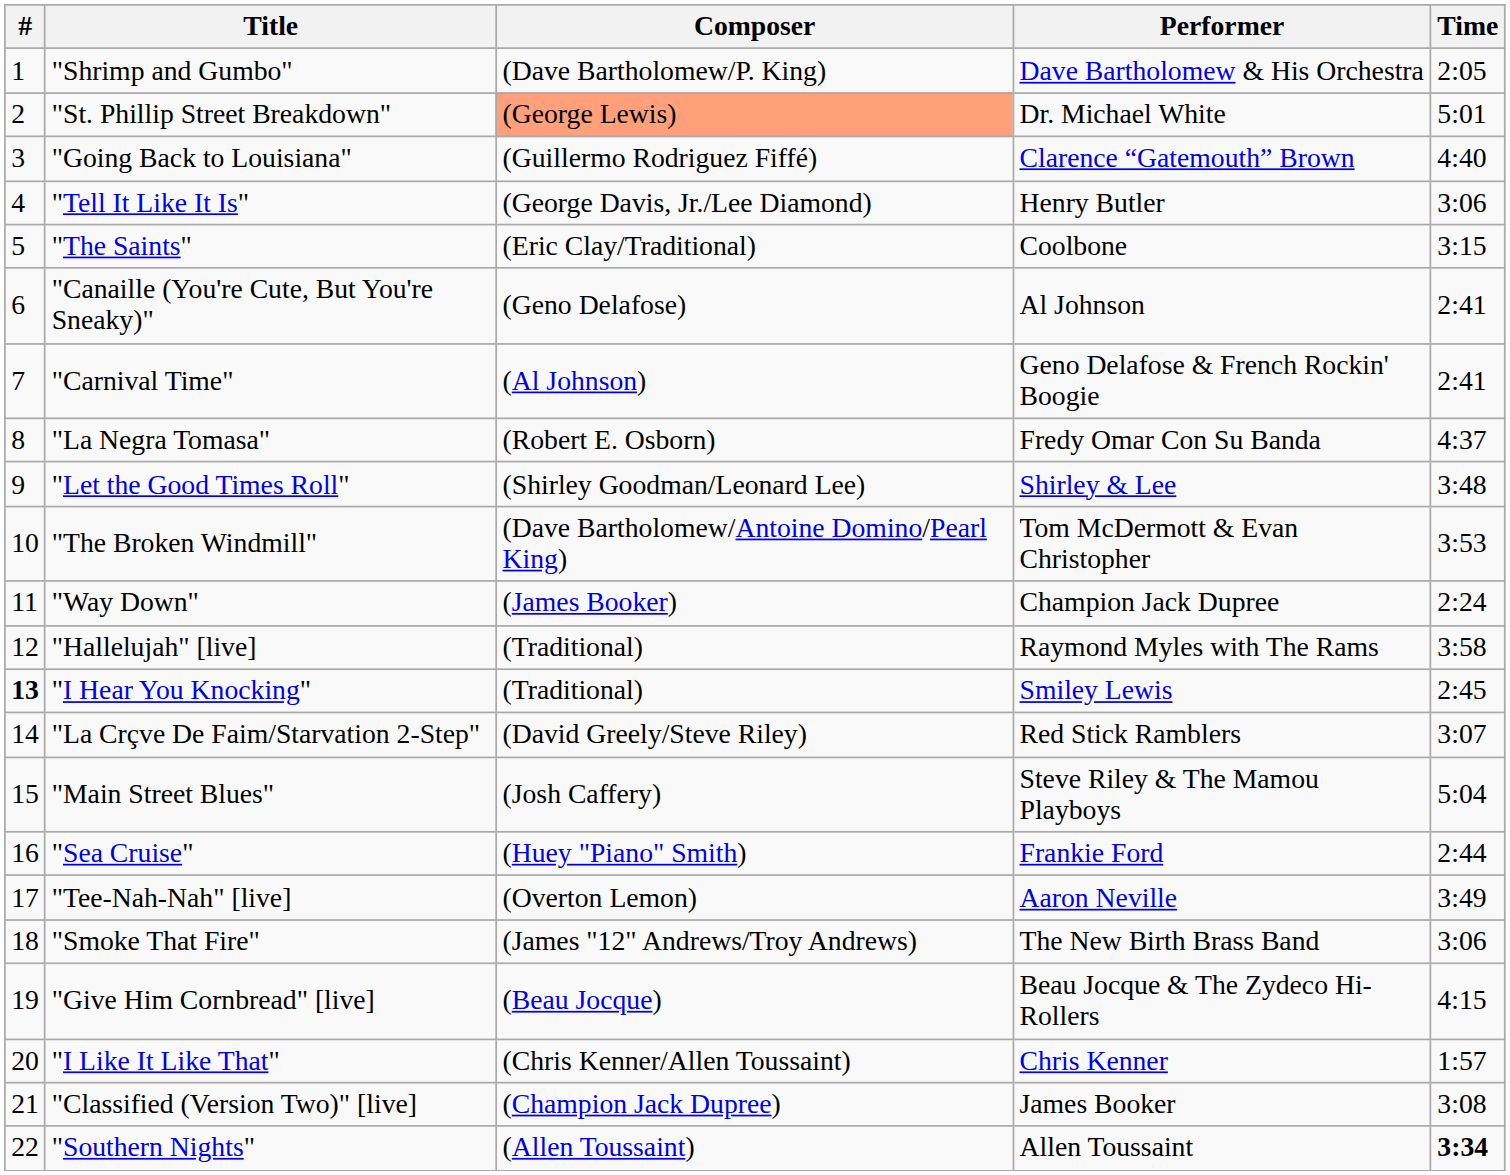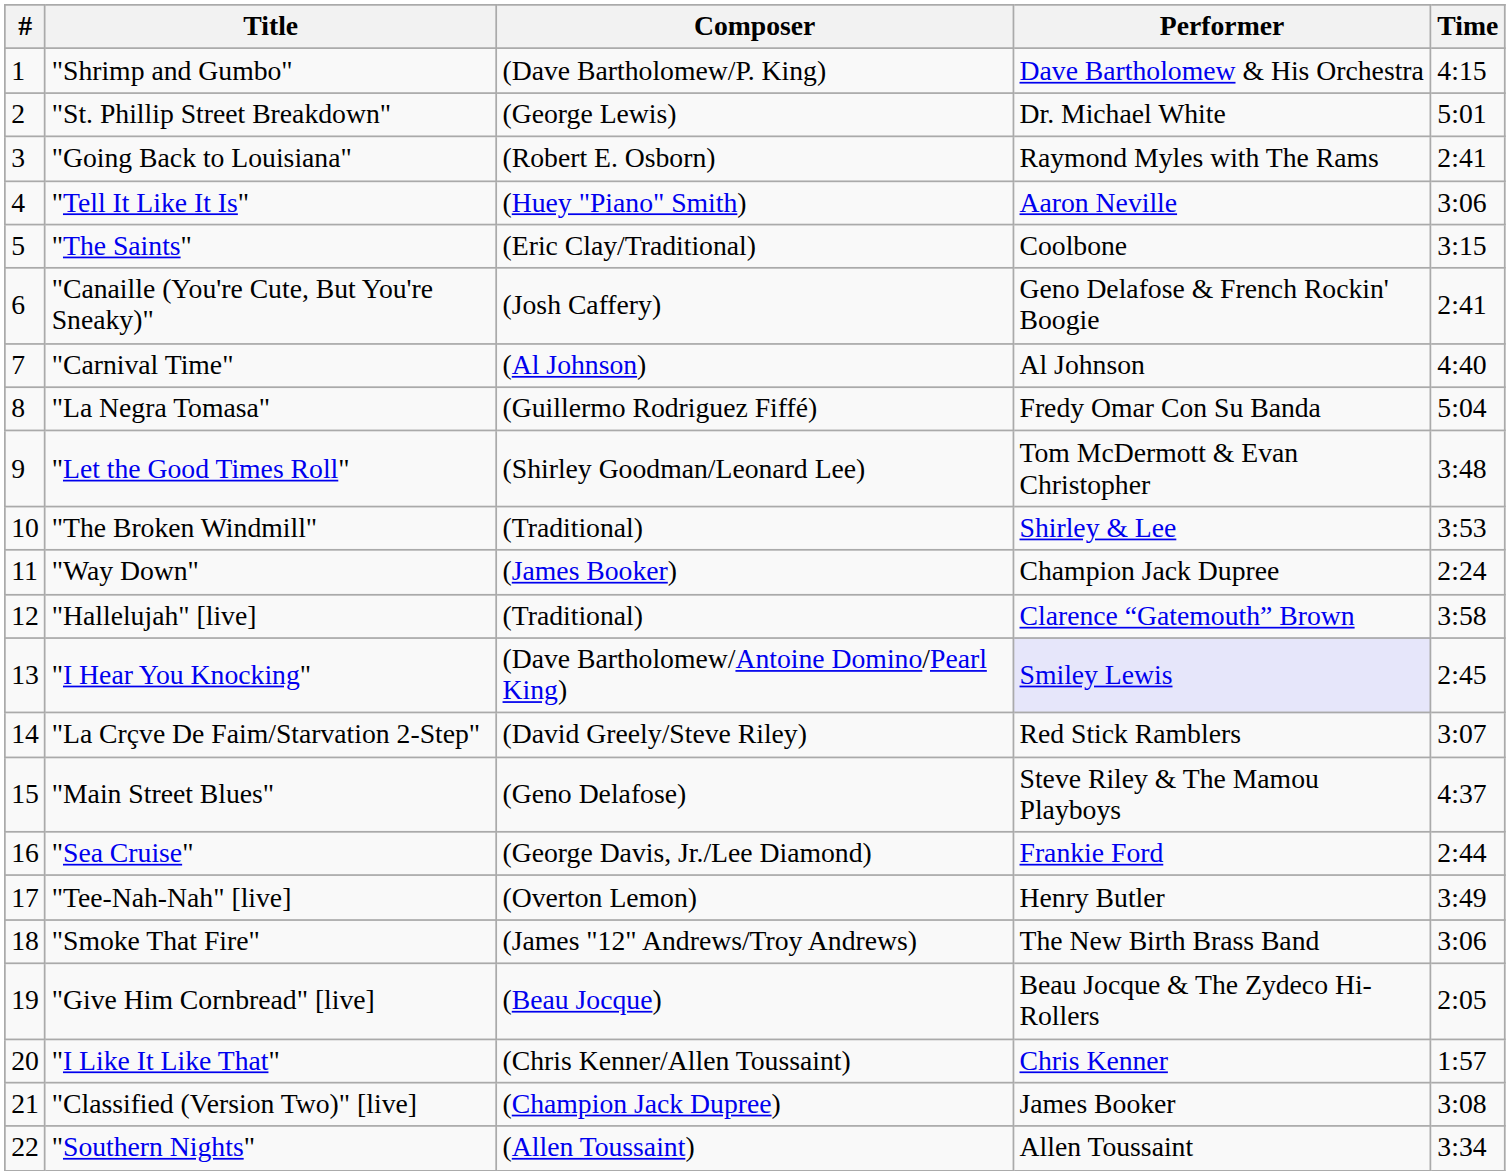"Shrimp and Gumbo" | Time: 2:05 -> 4:15
"St. Phillip Street Breakdown" | Composer: lightsalmon background -> no background
"Going Back to Louisiana" | Composer: (Guillermo Rodriguez Fiffé) -> (Robert E. Osborn)
"Going Back to Louisiana" | Performer: Clarence “Gatemouth” Brown -> Raymond Myles with The Rams
"Going Back to Louisiana" | Time: 4:40 -> 2:41
"Tell It Like It Is" | Composer: (George Davis, Jr./Lee Diamond) -> (Huey "Piano" Smith)
"Tell It Like It Is" | Performer: Henry Butler -> Aaron Neville
"Canaille (You're Cute, But You're Sneaky)" | Composer: (Geno Delafose) -> (Josh Caffery)
"Canaille (You're Cute, But You're Sneaky)" | Performer: Al Johnson -> Geno Delafose & French Rockin' Boogie
"Carnival Time" | Performer: Geno Delafose & French Rockin' Boogie -> Al Johnson
"Carnival Time" | Time: 2:41 -> 4:40
"La Negra Tomasa" | Composer: (Robert E. Osborn) -> (Guillermo Rodriguez Fiffé)
"La Negra Tomasa" | Time: 4:37 -> 5:04
"Let the Good Times Roll" | Performer: Shirley & Lee -> Tom McDermott & Evan Christopher
"The Broken Windmill" | Composer: (Dave Bartholomew/Antoine Domino/Pearl King) -> (Traditional)
"The Broken Windmill" | Performer: Tom McDermott & Evan Christopher -> Shirley & Lee
"Hallelujah" [live] | Performer: Raymond Myles with The Rams -> Clarence “Gatemouth” Brown
"I Hear You Knocking" | #: bold -> normal
"I Hear You Knocking" | Composer: (Traditional) -> (Dave Bartholomew/Antoine Domino/Pearl King)
"I Hear You Knocking" | Performer: no background -> lavender background
"Main Street Blues" | Composer: (Josh Caffery) -> (Geno Delafose)
"Main Street Blues" | Time: 5:04 -> 4:37
"Sea Cruise" | Composer: (Huey "Piano" Smith) -> (George Davis, Jr./Lee Diamond)
"Tee-Nah-Nah" [live] | Performer: Aaron Neville -> Henry Butler
"Give Him Cornbread" [live] | Time: 4:15 -> 2:05
"Southern Nights" | Time: bold -> normal
